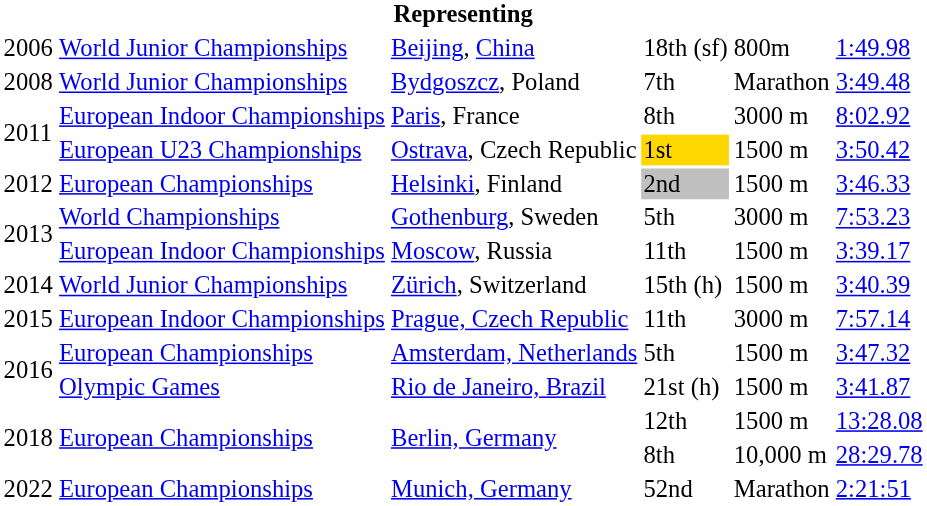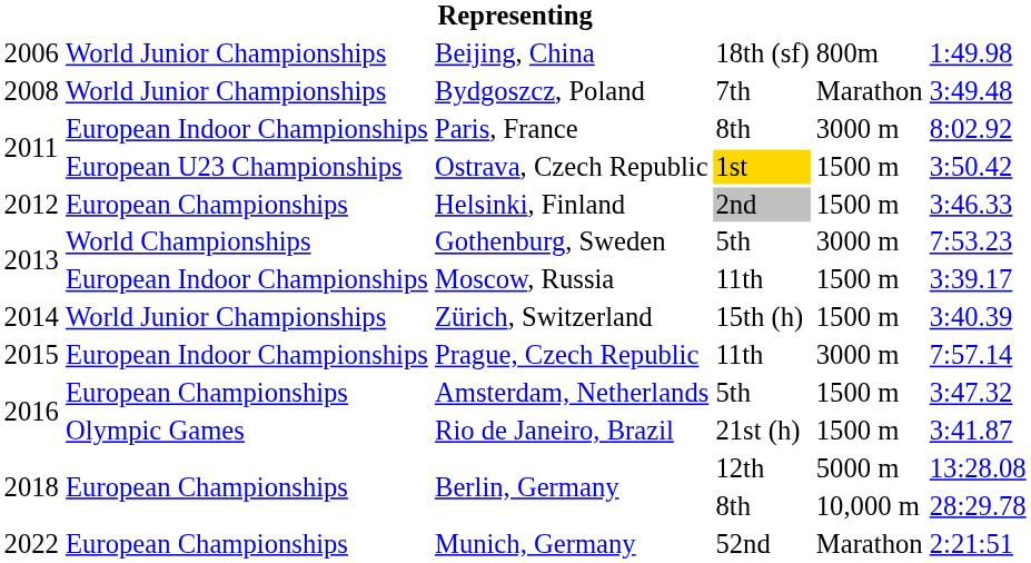Berlin, Germany / 12th | column 5: 1500 m -> 5000 m
